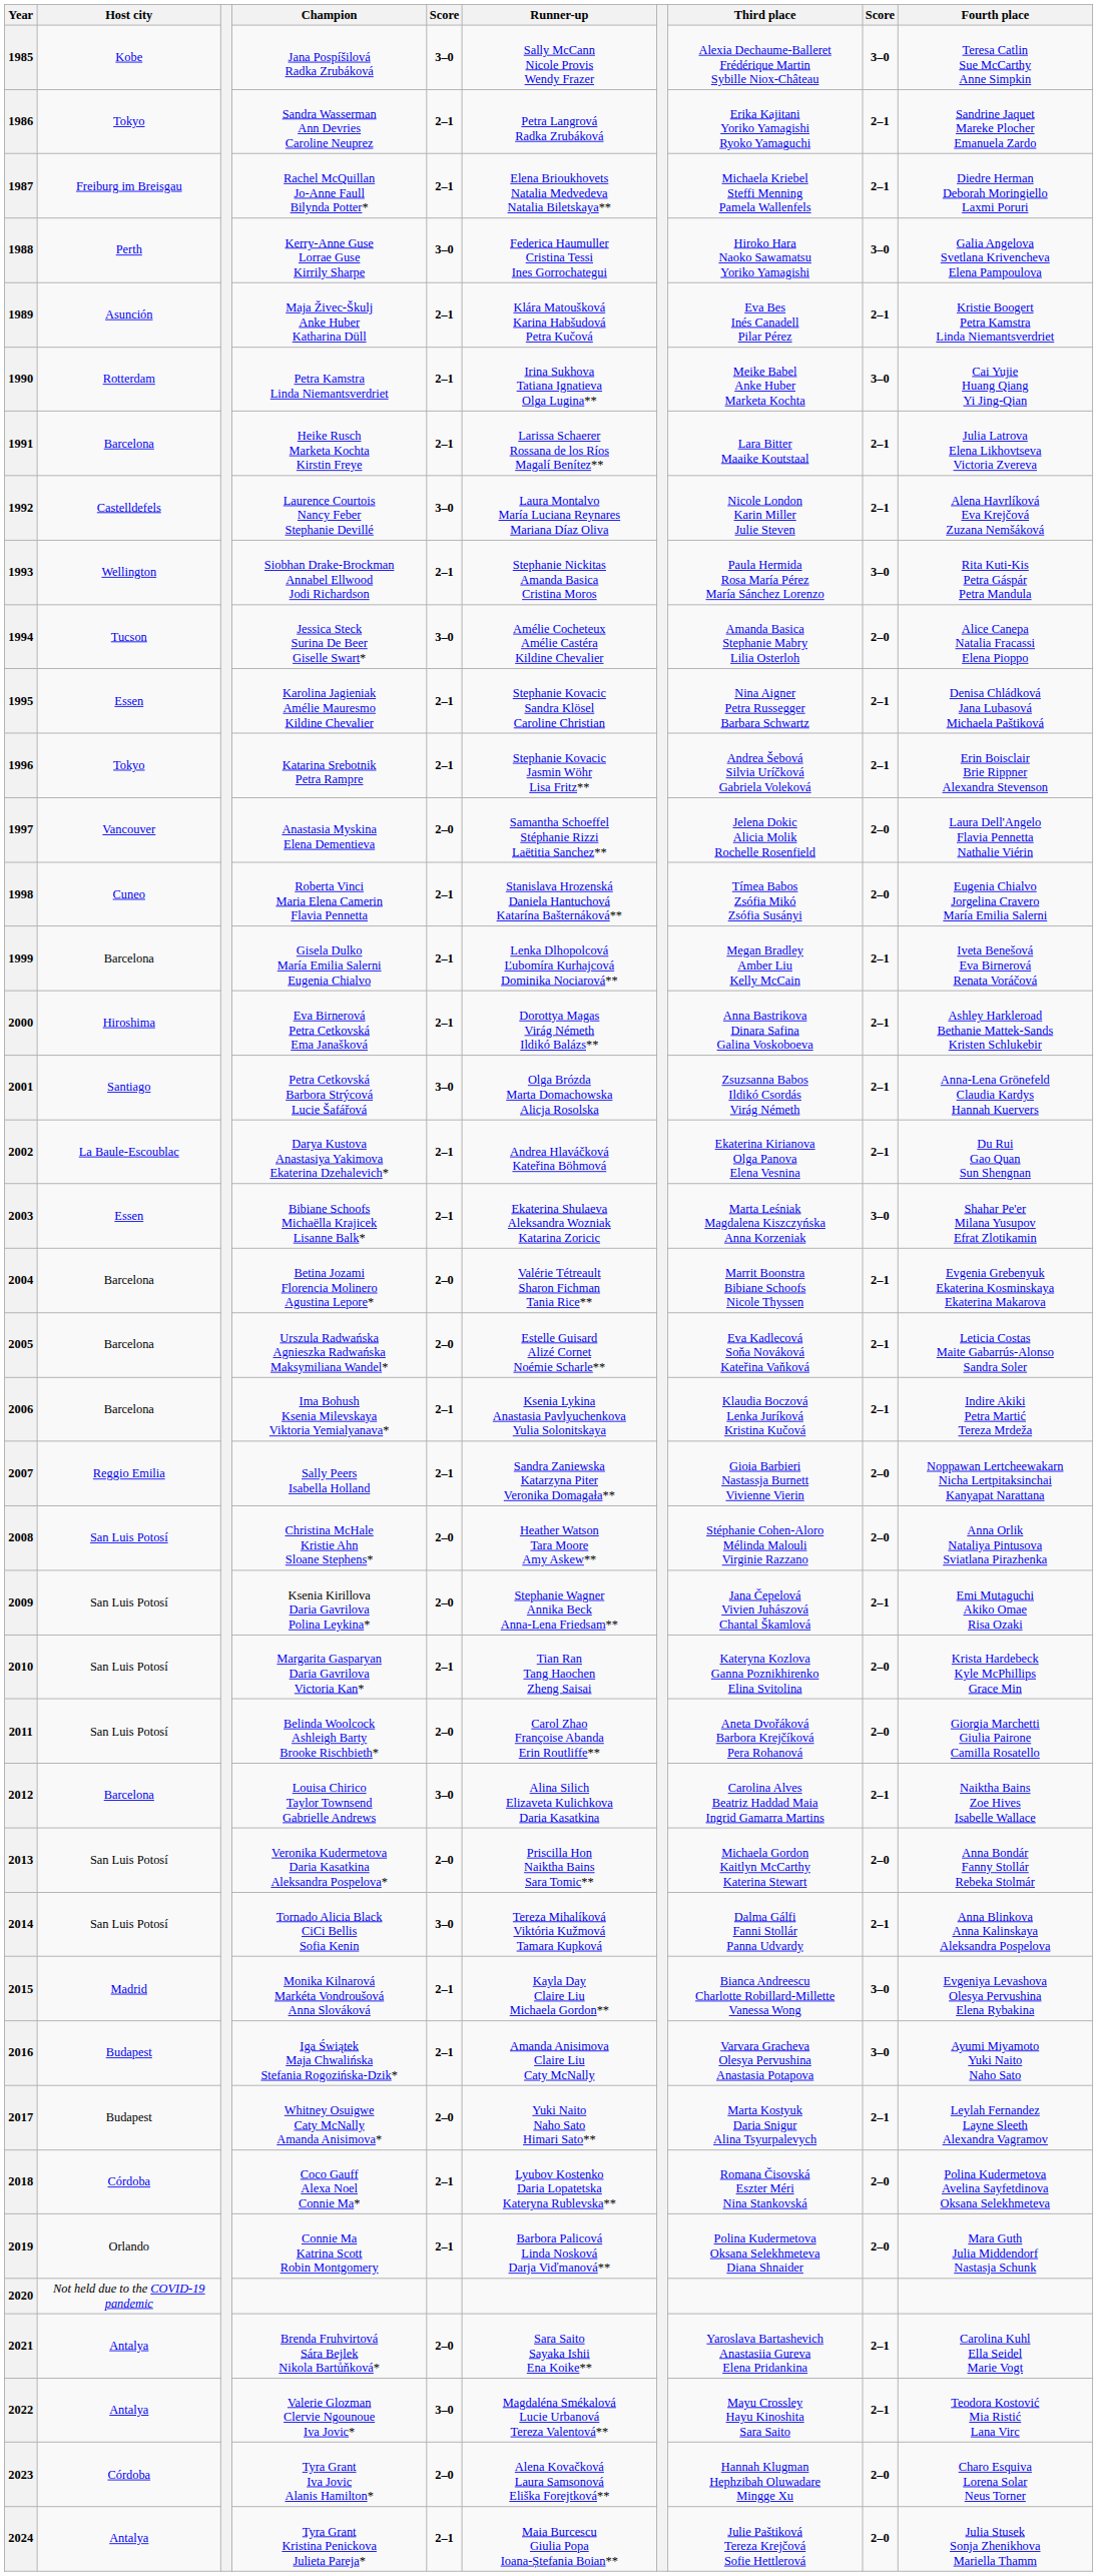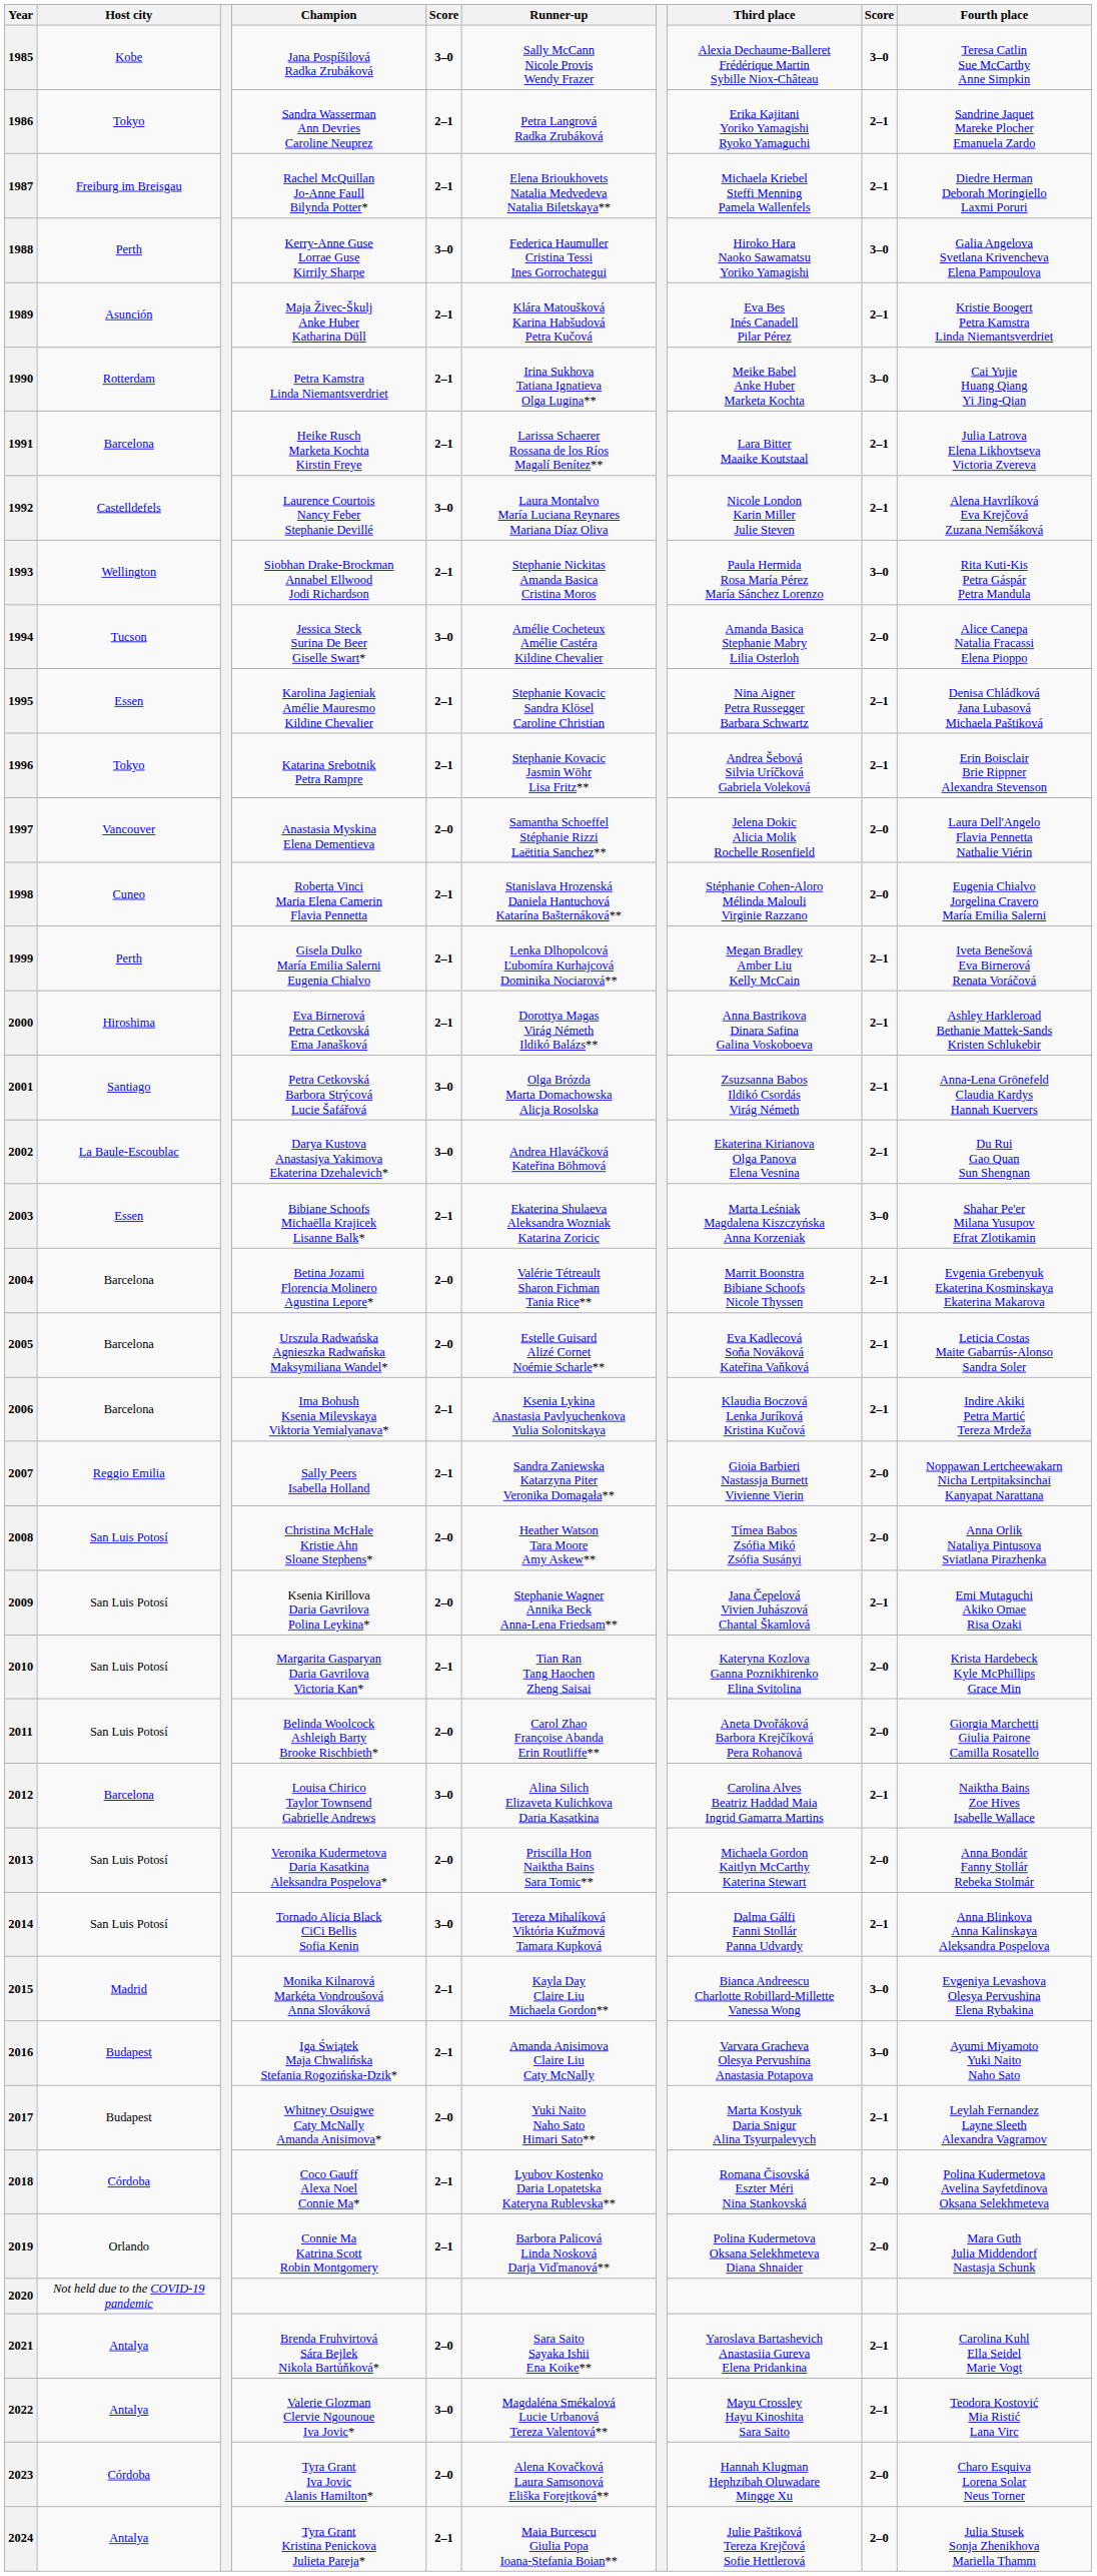1998 | Third place: Tímea Babos Zsófia Mikó Zsófia Susányi -> Stéphanie Cohen-Aloro Mélinda Malouli Virginie Razzano
1999 | Host city: Barcelona -> Perth
2002 | column 5: 2–1 -> 3–0
2008 | Third place: Stéphanie Cohen-Aloro Mélinda Malouli Virginie Razzano -> Tímea Babos Zsófia Mikó Zsófia Susányi
